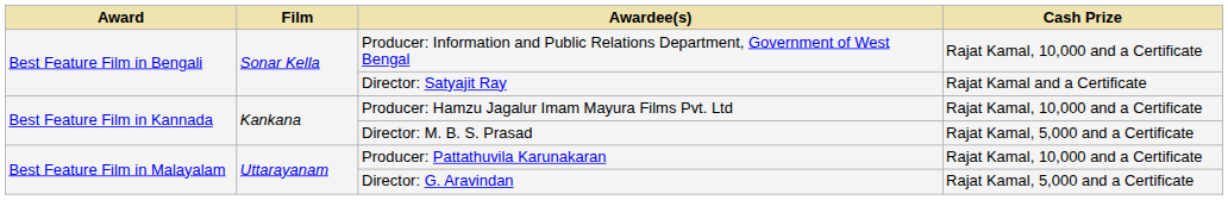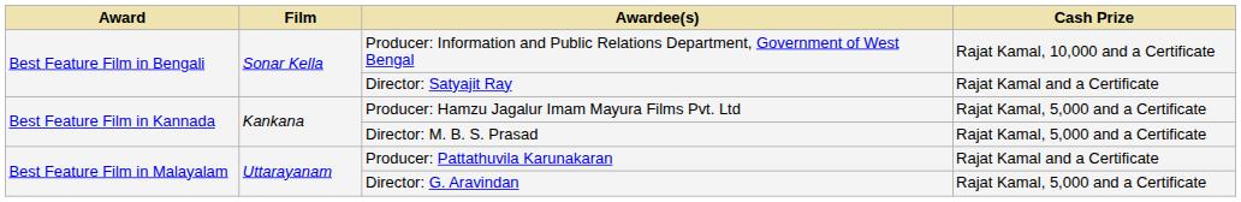Producer: Hamzu Jagalur Imam Mayura Films Pvt. Ltd | Cash Prize: Rajat Kamal, 10,000 and a Certificate -> Rajat Kamal, 5,000 and a Certificate
Producer: Pattathuvila Karunakaran | Cash Prize: Rajat Kamal, 10,000 and a Certificate -> Rajat Kamal and a Certificate
